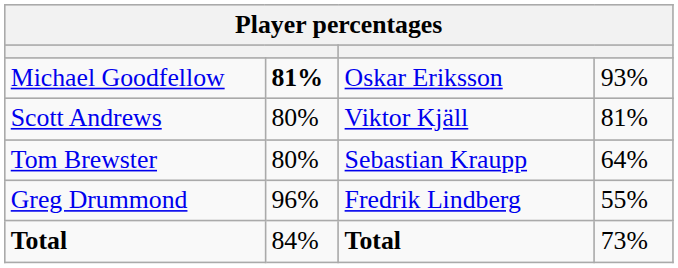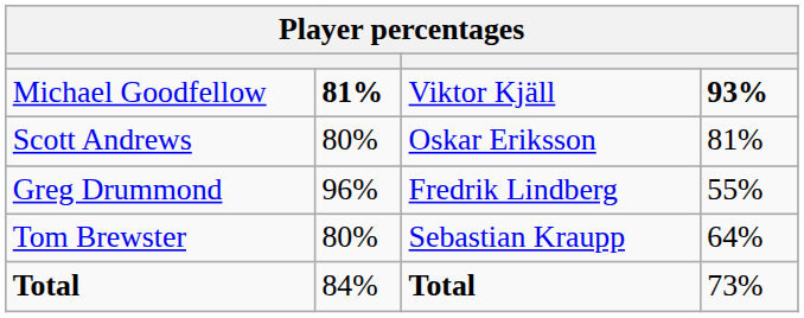Michael Goodfellow | column 3: Oskar Eriksson -> Viktor Kjäll
Michael Goodfellow | column 4: normal -> bold
Scott Andrews | column 3: Viktor Kjäll -> Oskar Eriksson
rows swapped: Greg Drummond <-> Tom Brewster
